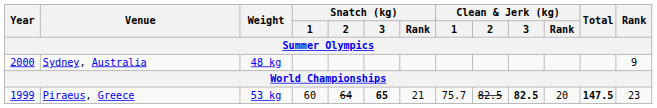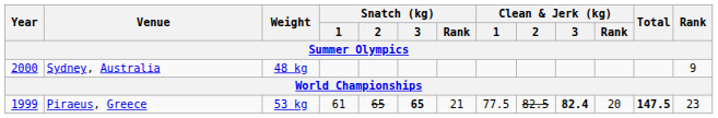Piraeus, Greece | Snatch (kg) / 1: 60 -> 61
Piraeus, Greece | Snatch (kg) / 2: 64 -> 65
Piraeus, Greece | Clean & Jerk (kg) / 1: 75.7 -> 77.5
Piraeus, Greece | Clean & Jerk (kg) / 3: 82.5 -> 82.4
